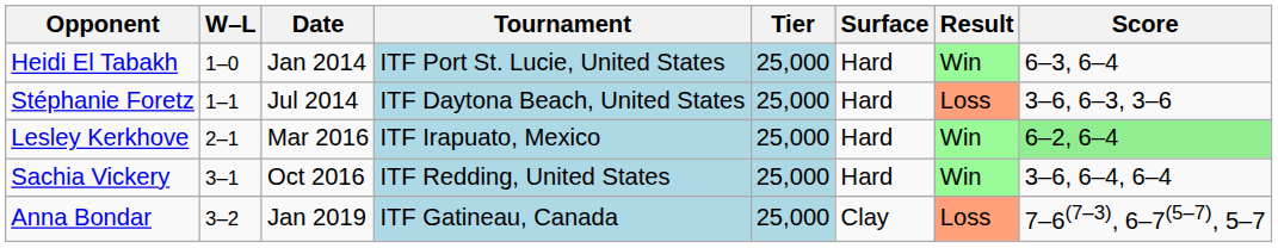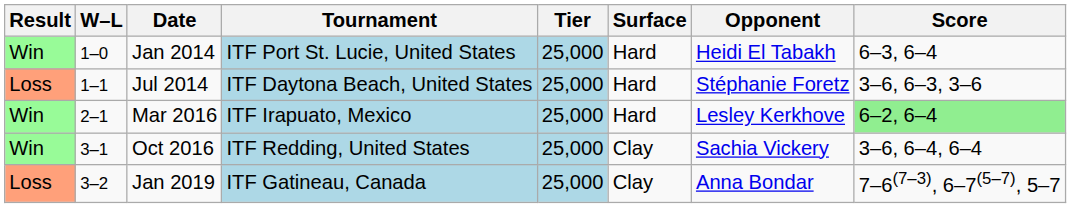columns swapped: Result <-> Opponent
Oct 2016 | Surface: Hard -> Clay
